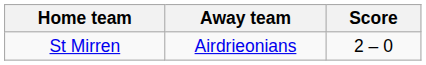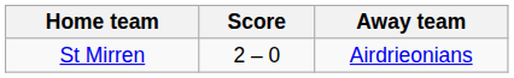columns swapped: Score <-> Away team
